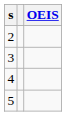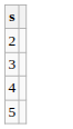- column: OEIS
